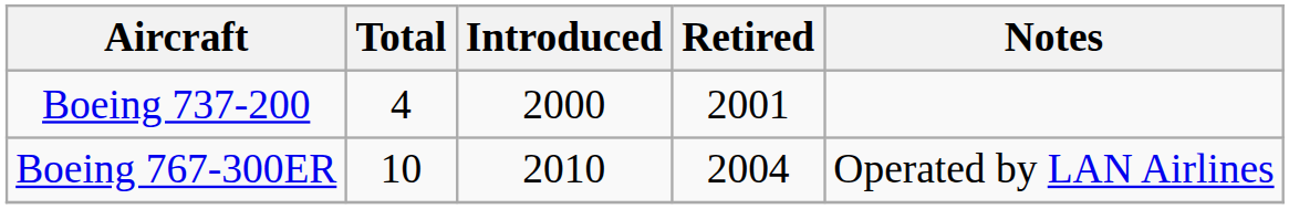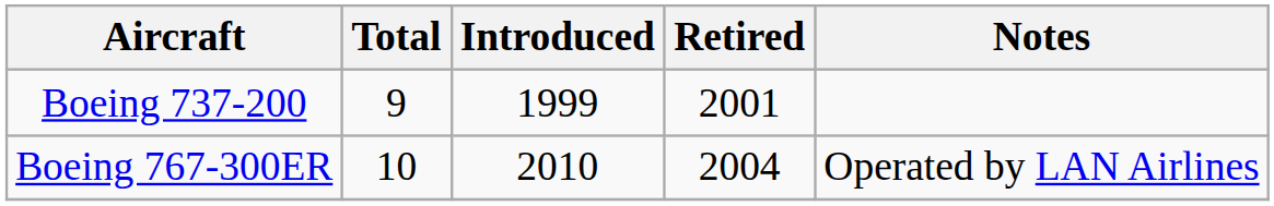Boeing 737-200 | Total: 4 -> 9
Boeing 737-200 | Introduced: 2000 -> 1999
